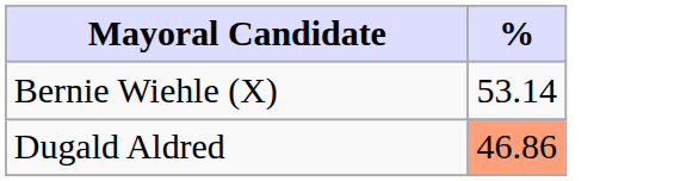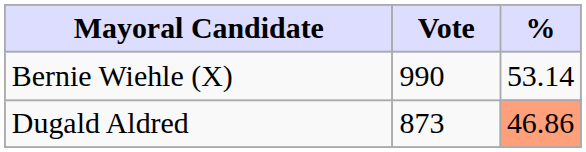+ column: Vote | 990 | 873
